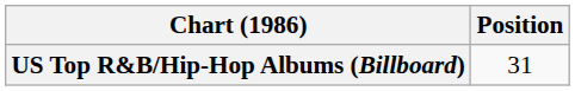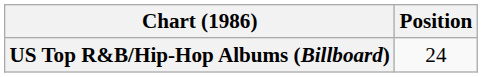US Top R&B/Hip-Hop Albums (Billboard) | Position: 31 -> 24
